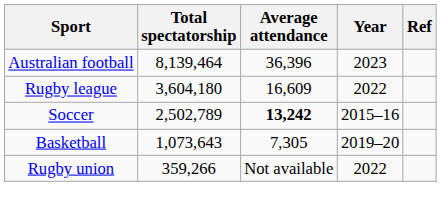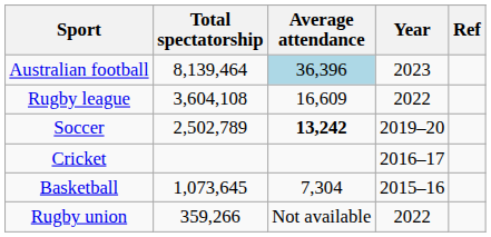Australian football | Average attendance: no background -> lightblue background
Rugby league | Total spectatorship: 3,604,180 -> 3,604,108
Soccer | Year: 2015–16 -> 2019–20
+ row: Cricket | 2016–17
Basketball | Total spectatorship: 1,073,643 -> 1,073,645
Basketball | Average attendance: 7,305 -> 7,304
Basketball | Year: 2019–20 -> 2015–16
